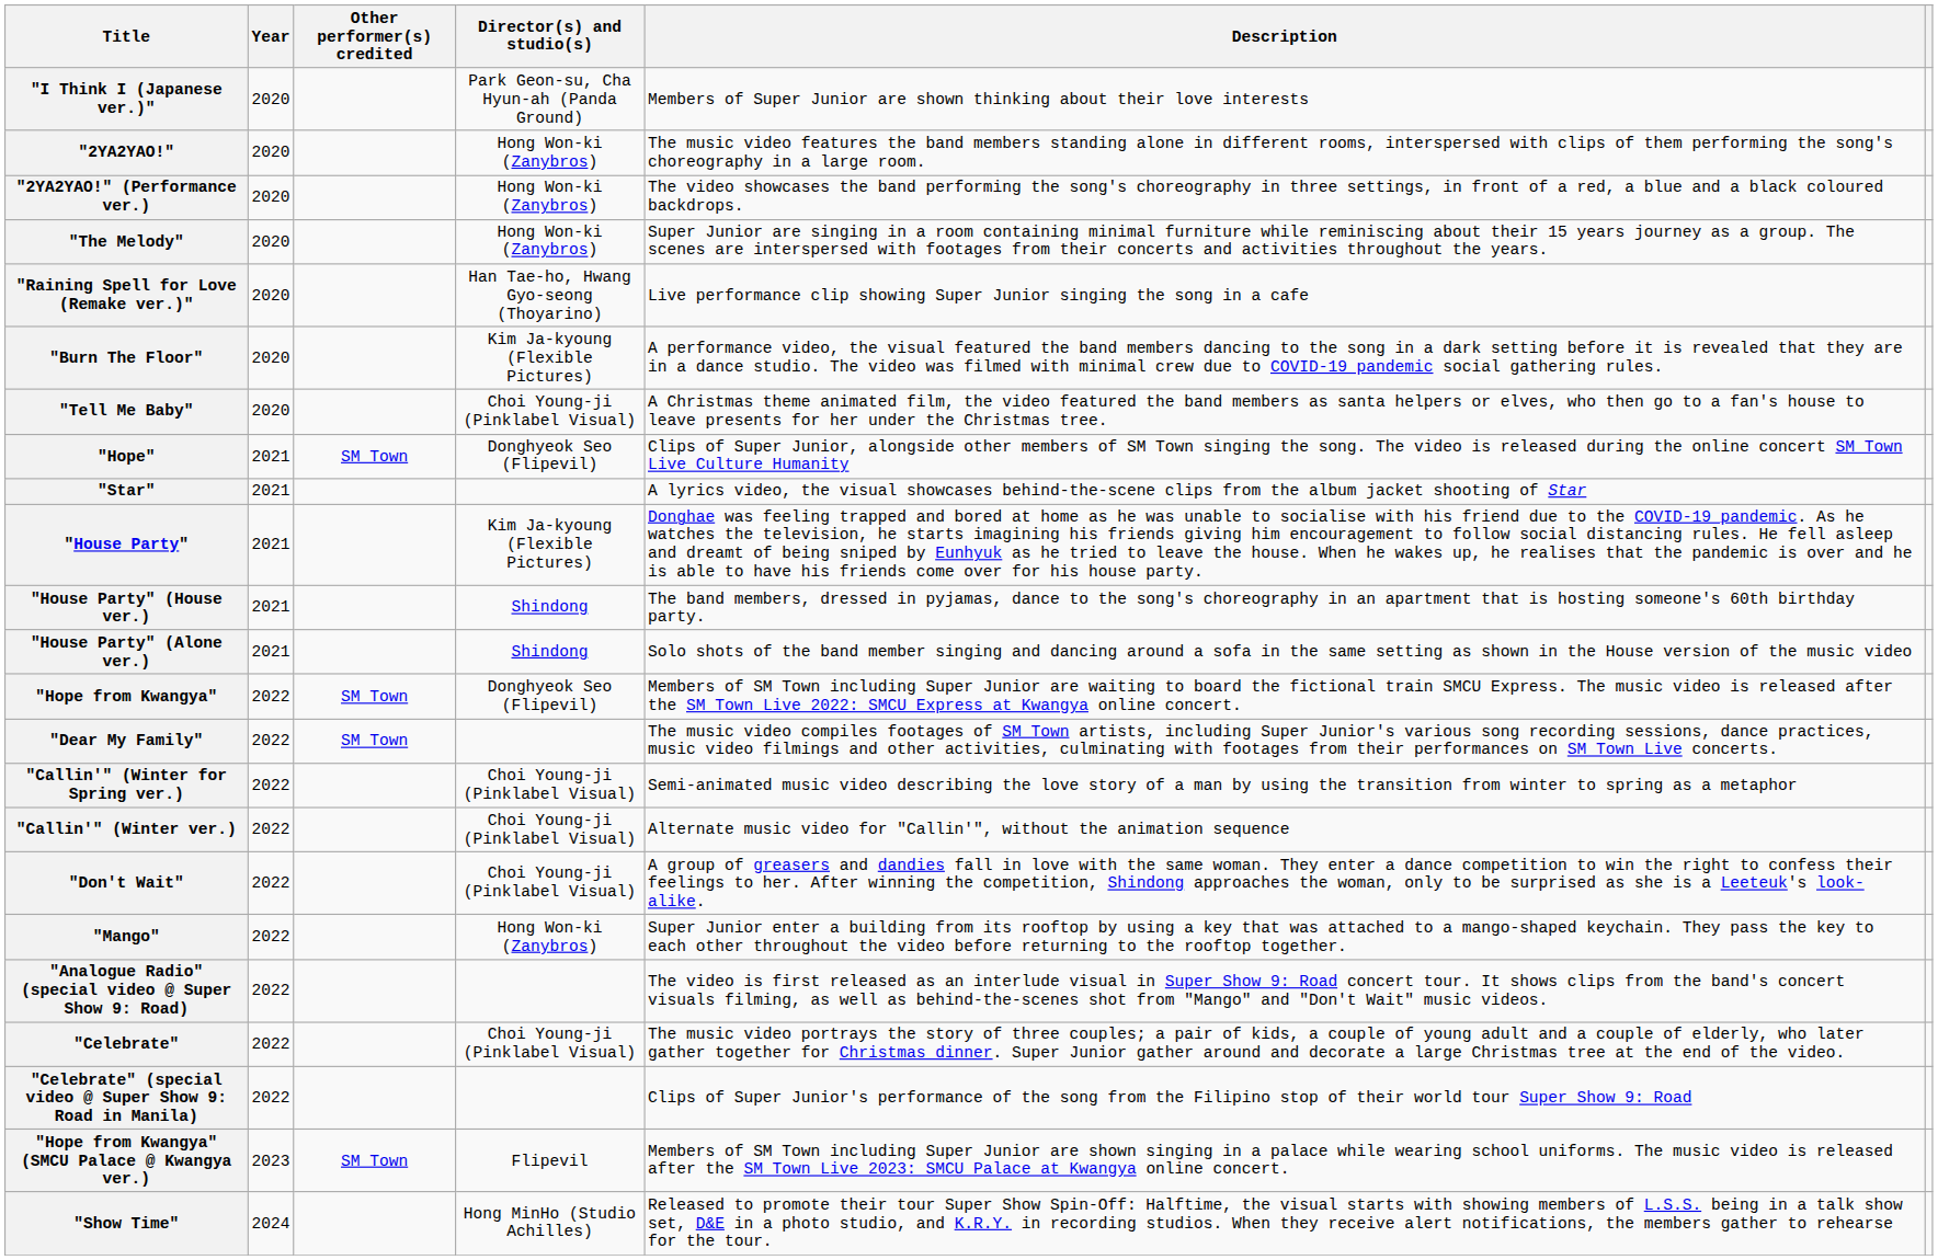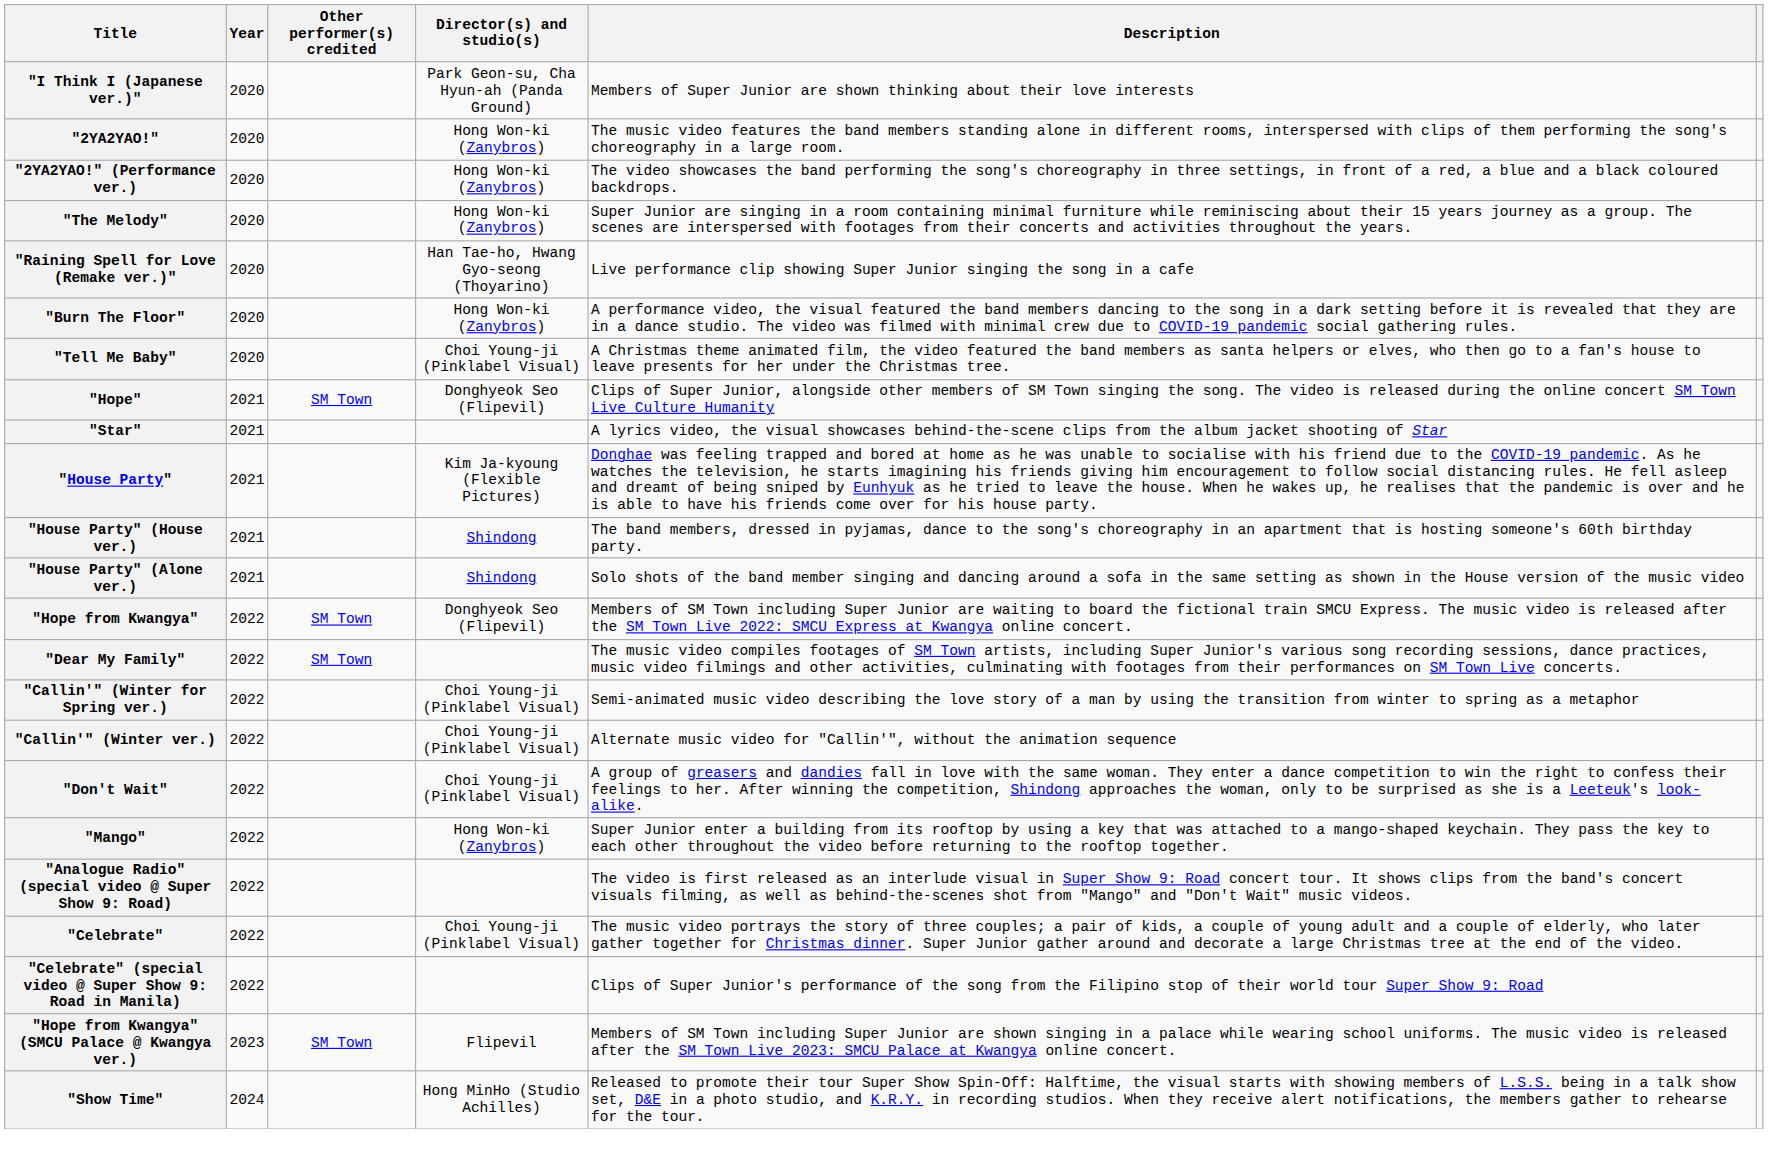"Burn The Floor" | Director(s) and studio(s): Kim Ja-kyoung (Flexible Pictures) -> Hong Won-ki (Zanybros)
